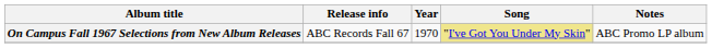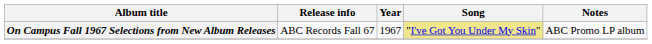On Campus Fall 1967 Selections from New Album Releases | Year: 1970 -> 1967
